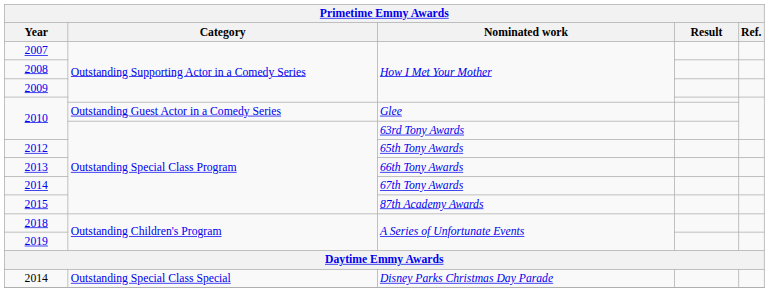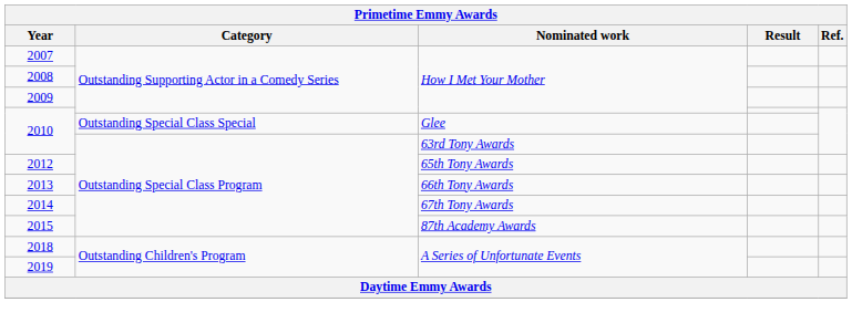2010 / Glee | Category: Outstanding Guest Actor in a Comedy Series -> Outstanding Special Class Special
- row: 2014 | Outstanding Special Class Special | Disney Parks Christmas Day Parade
